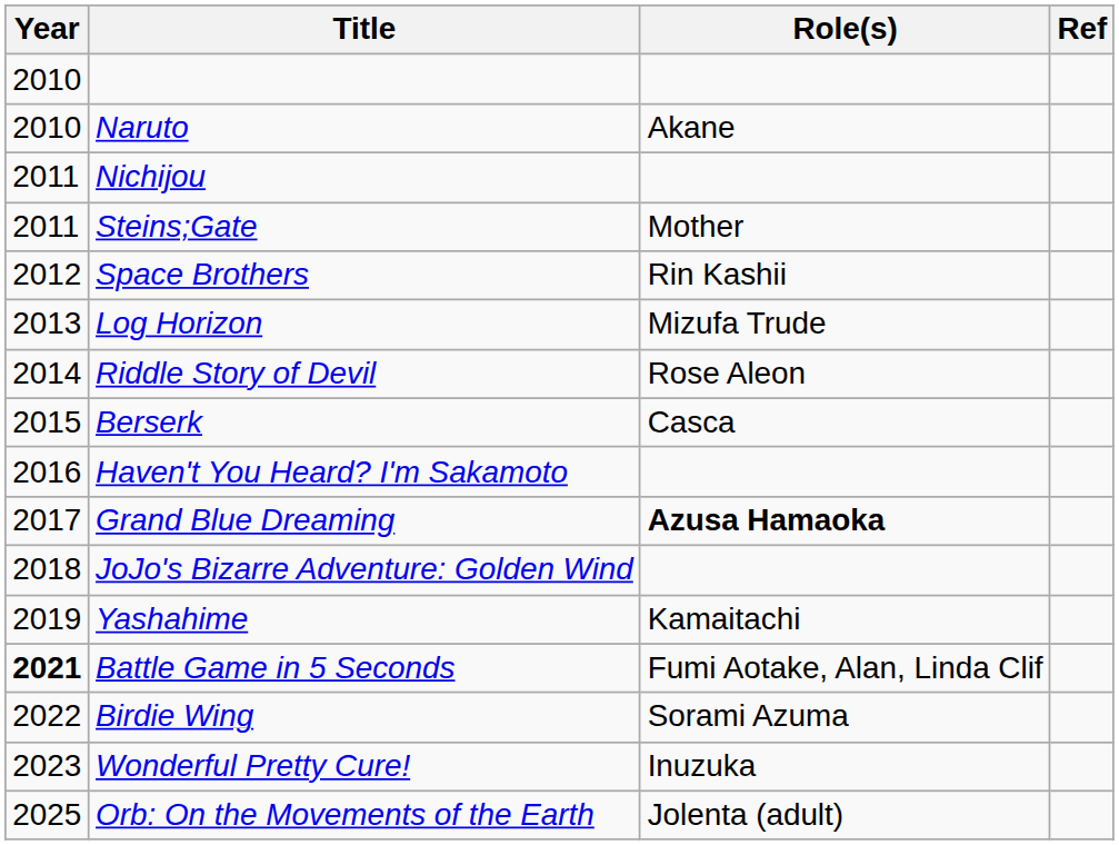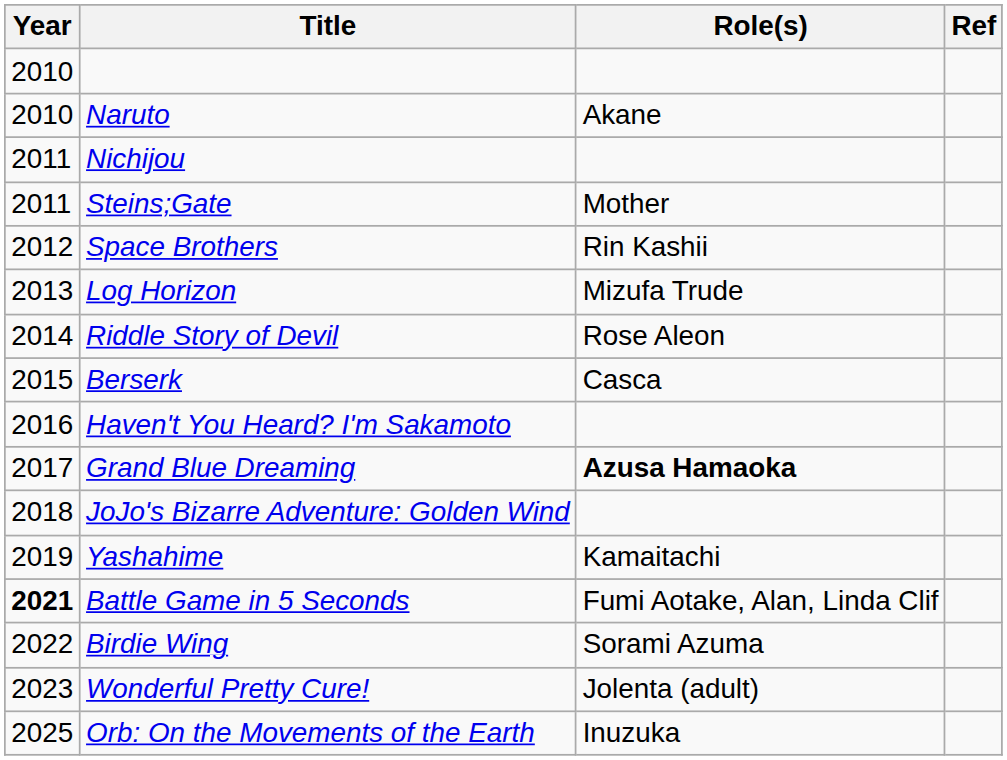Wonderful Pretty Cure! | Role(s): Inuzuka -> Jolenta (adult)
Orb: On the Movements of the Earth | Role(s): Jolenta (adult) -> Inuzuka
